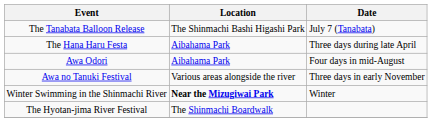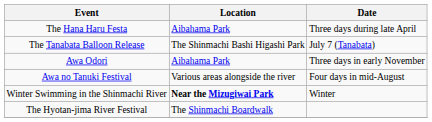rows swapped: The Hana Haru Festa <-> The Tanabata Balloon Release
Awa Odori | Date: Four days in mid-August -> Three days in early November
Awa no Tanuki Festival | Date: Three days in early November -> Four days in mid-August
